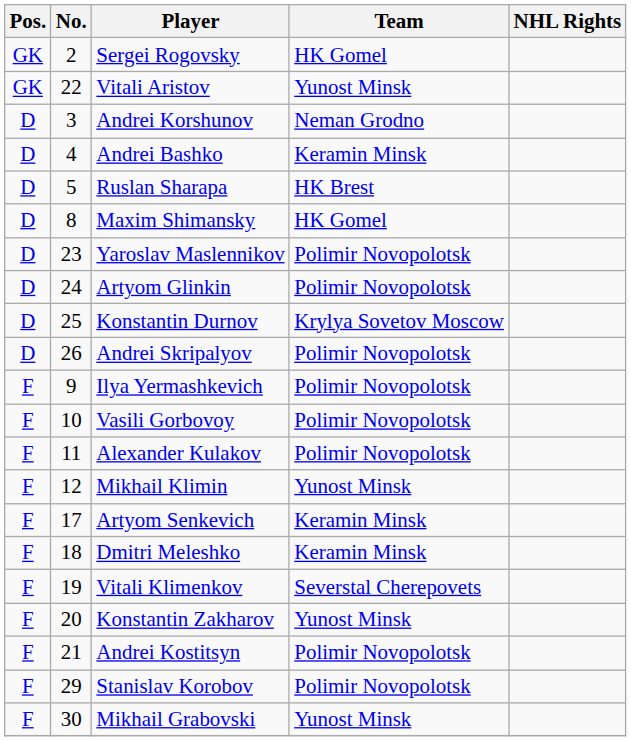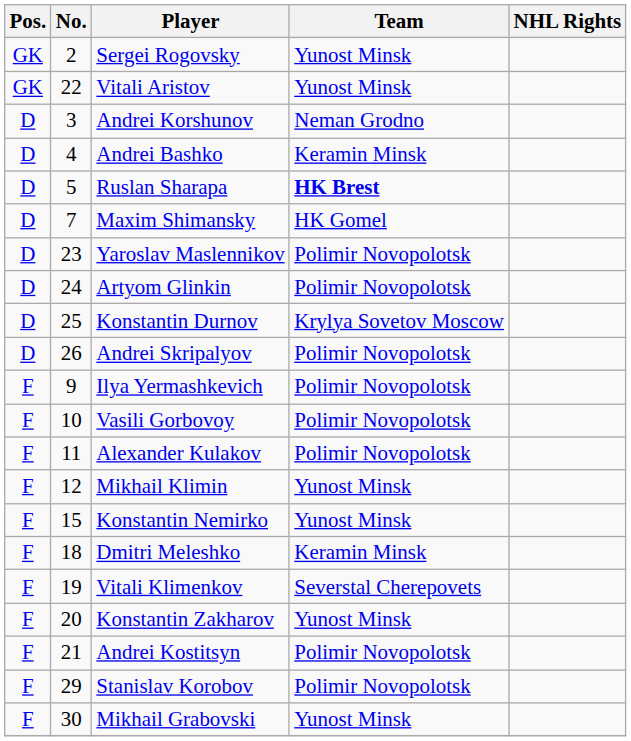Sergei Rogovsky | Team: HK Gomel -> Yunost Minsk
Ruslan Sharapa | Team: normal -> bold
Maxim Shimansky | No.: 8 -> 7
+ row: F | 15 | Konstantin Nemirko | Yunost Minsk
- row: F | 17 | Artyom Senkevich | Keramin Minsk
